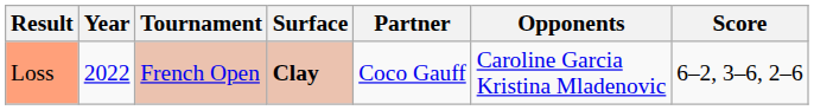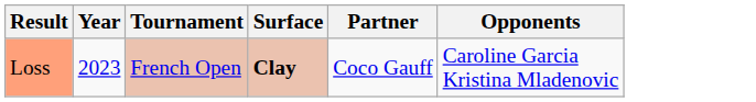- column: Score | 6–2, 3–6, 2–6
Loss | Year: 2022 -> 2023
